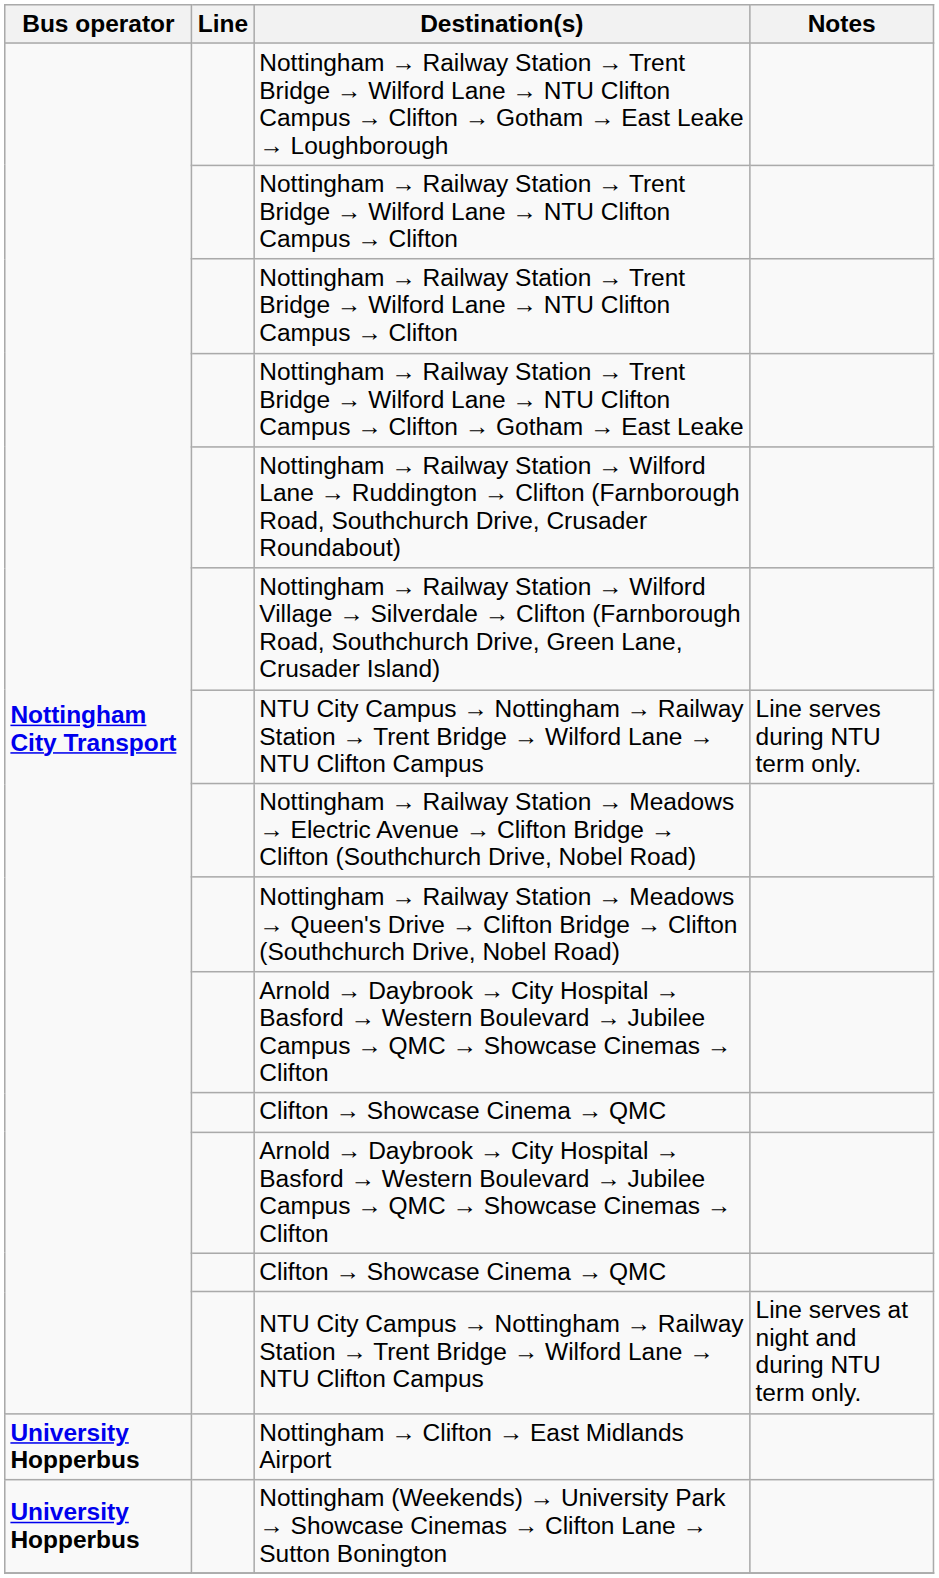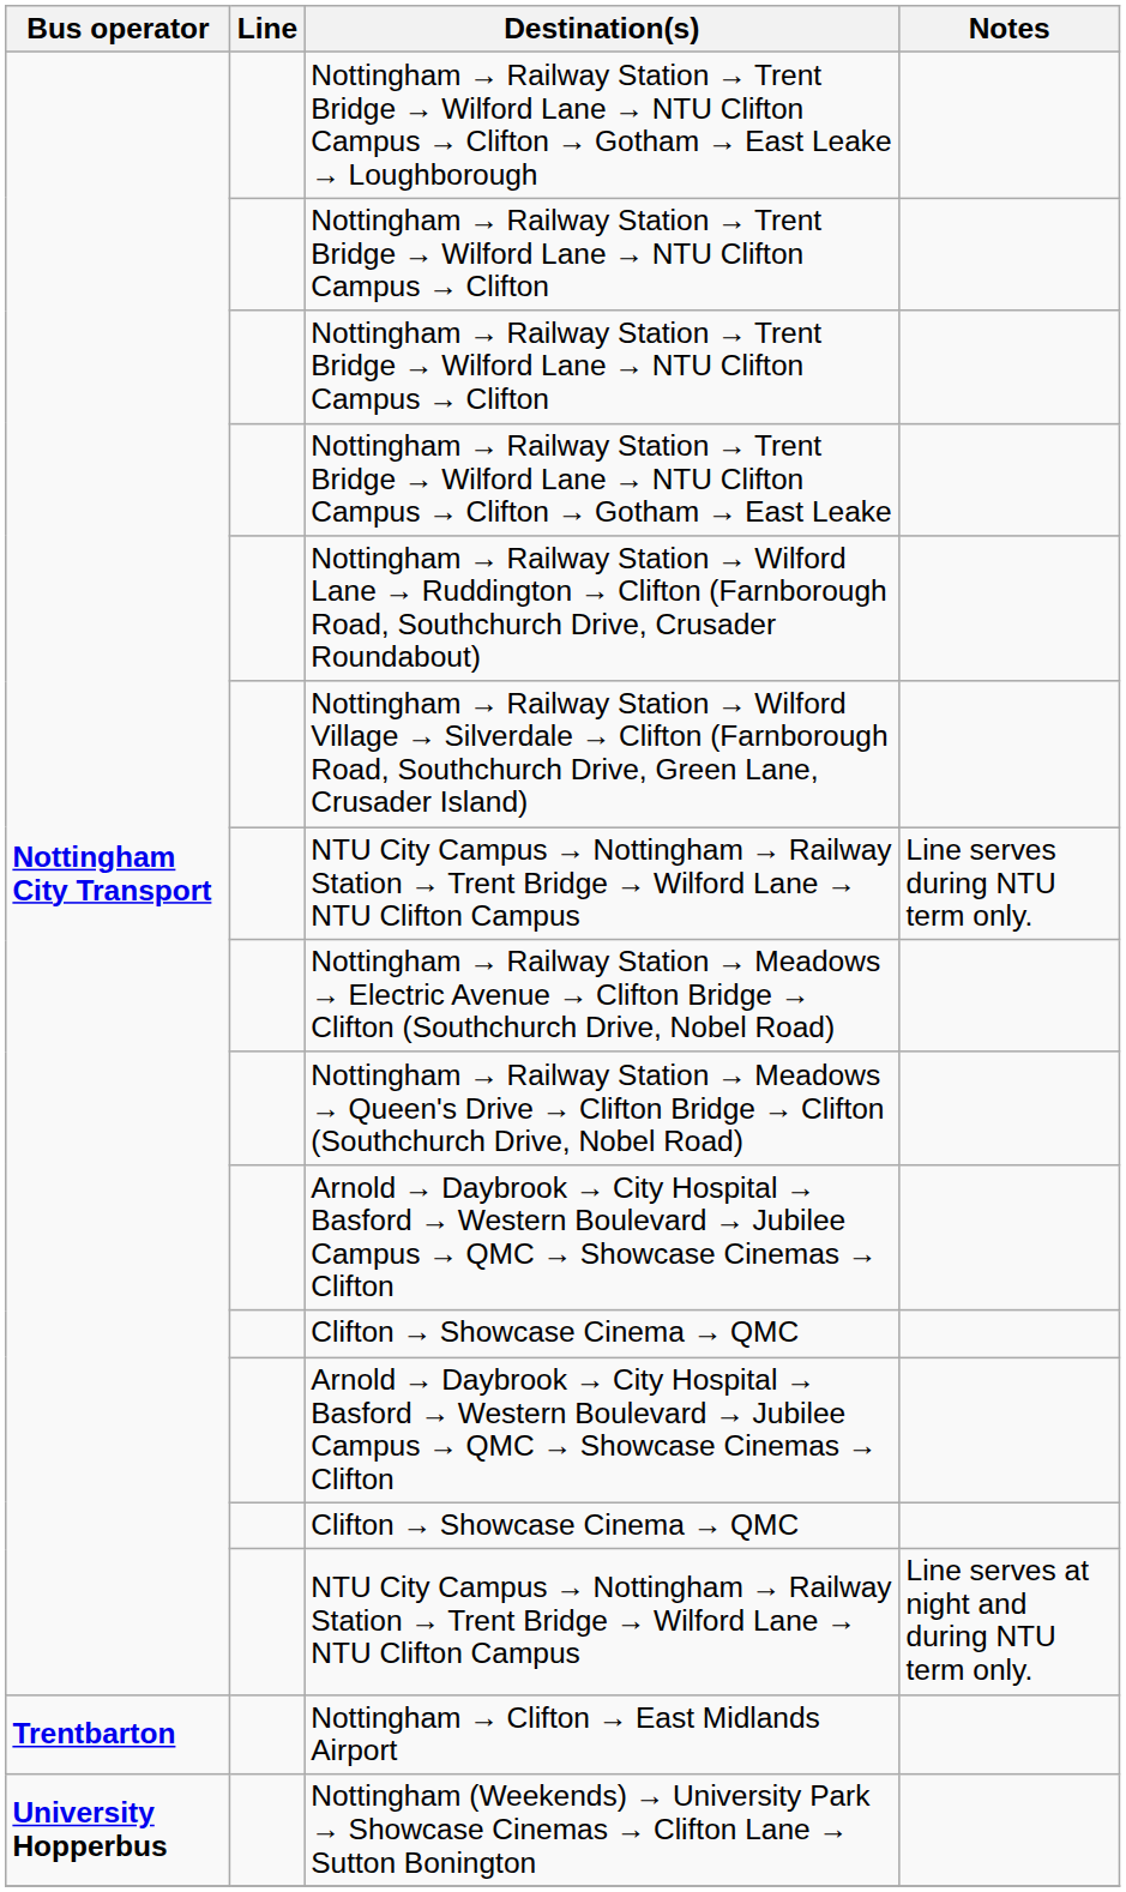Nottingham → Clifton → East Midlands Airport | Bus operator: University Hopperbus -> Trentbarton
